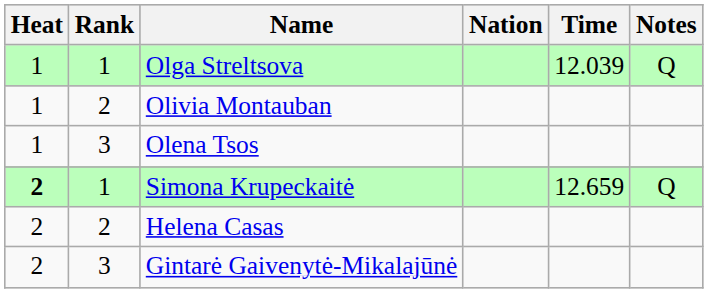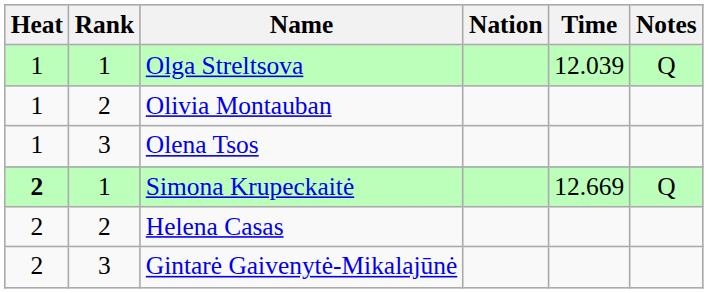Simona Krupeckaitė | Time: 12.659 -> 12.669
